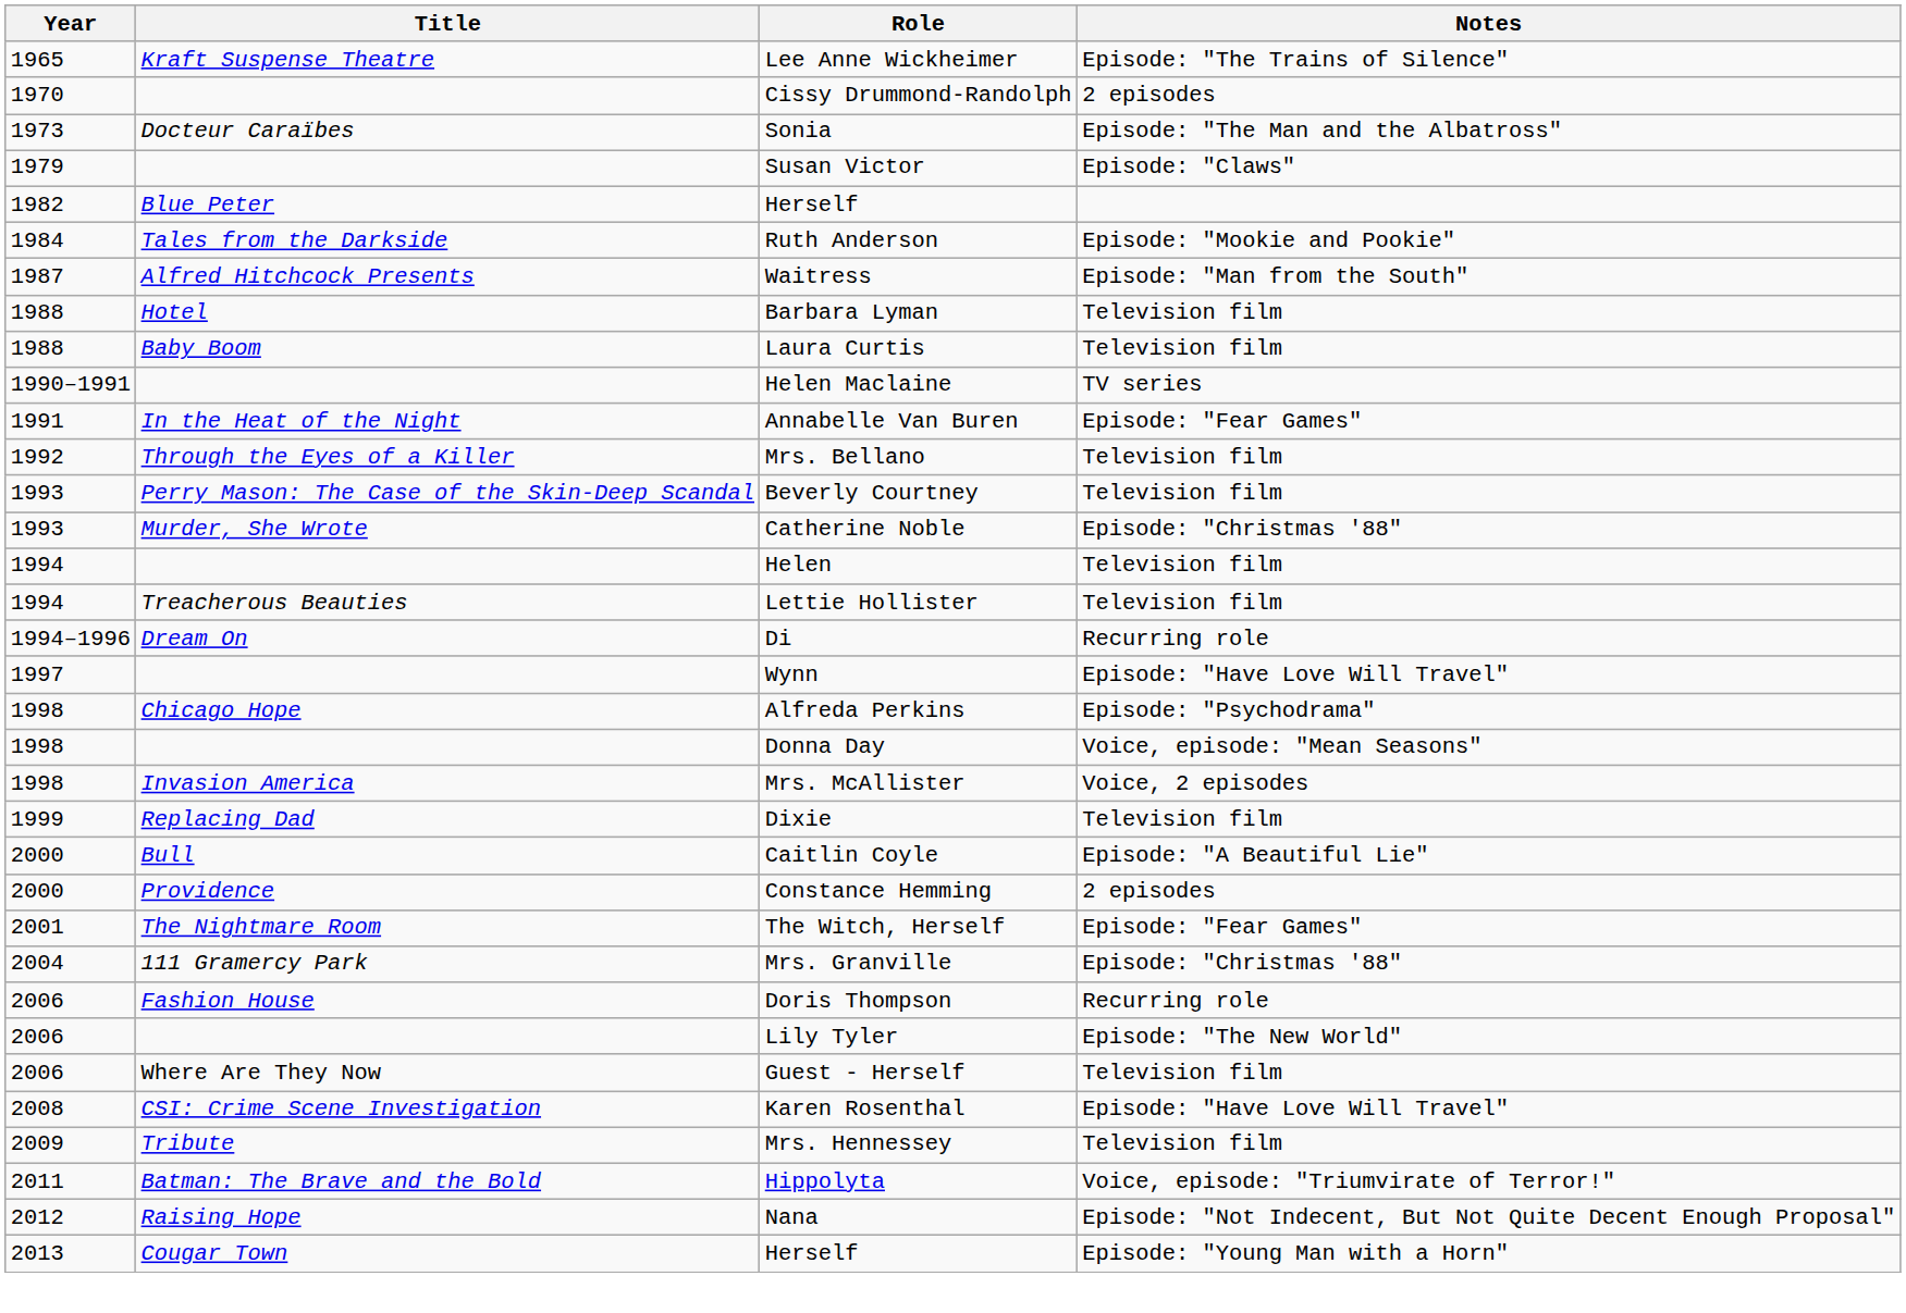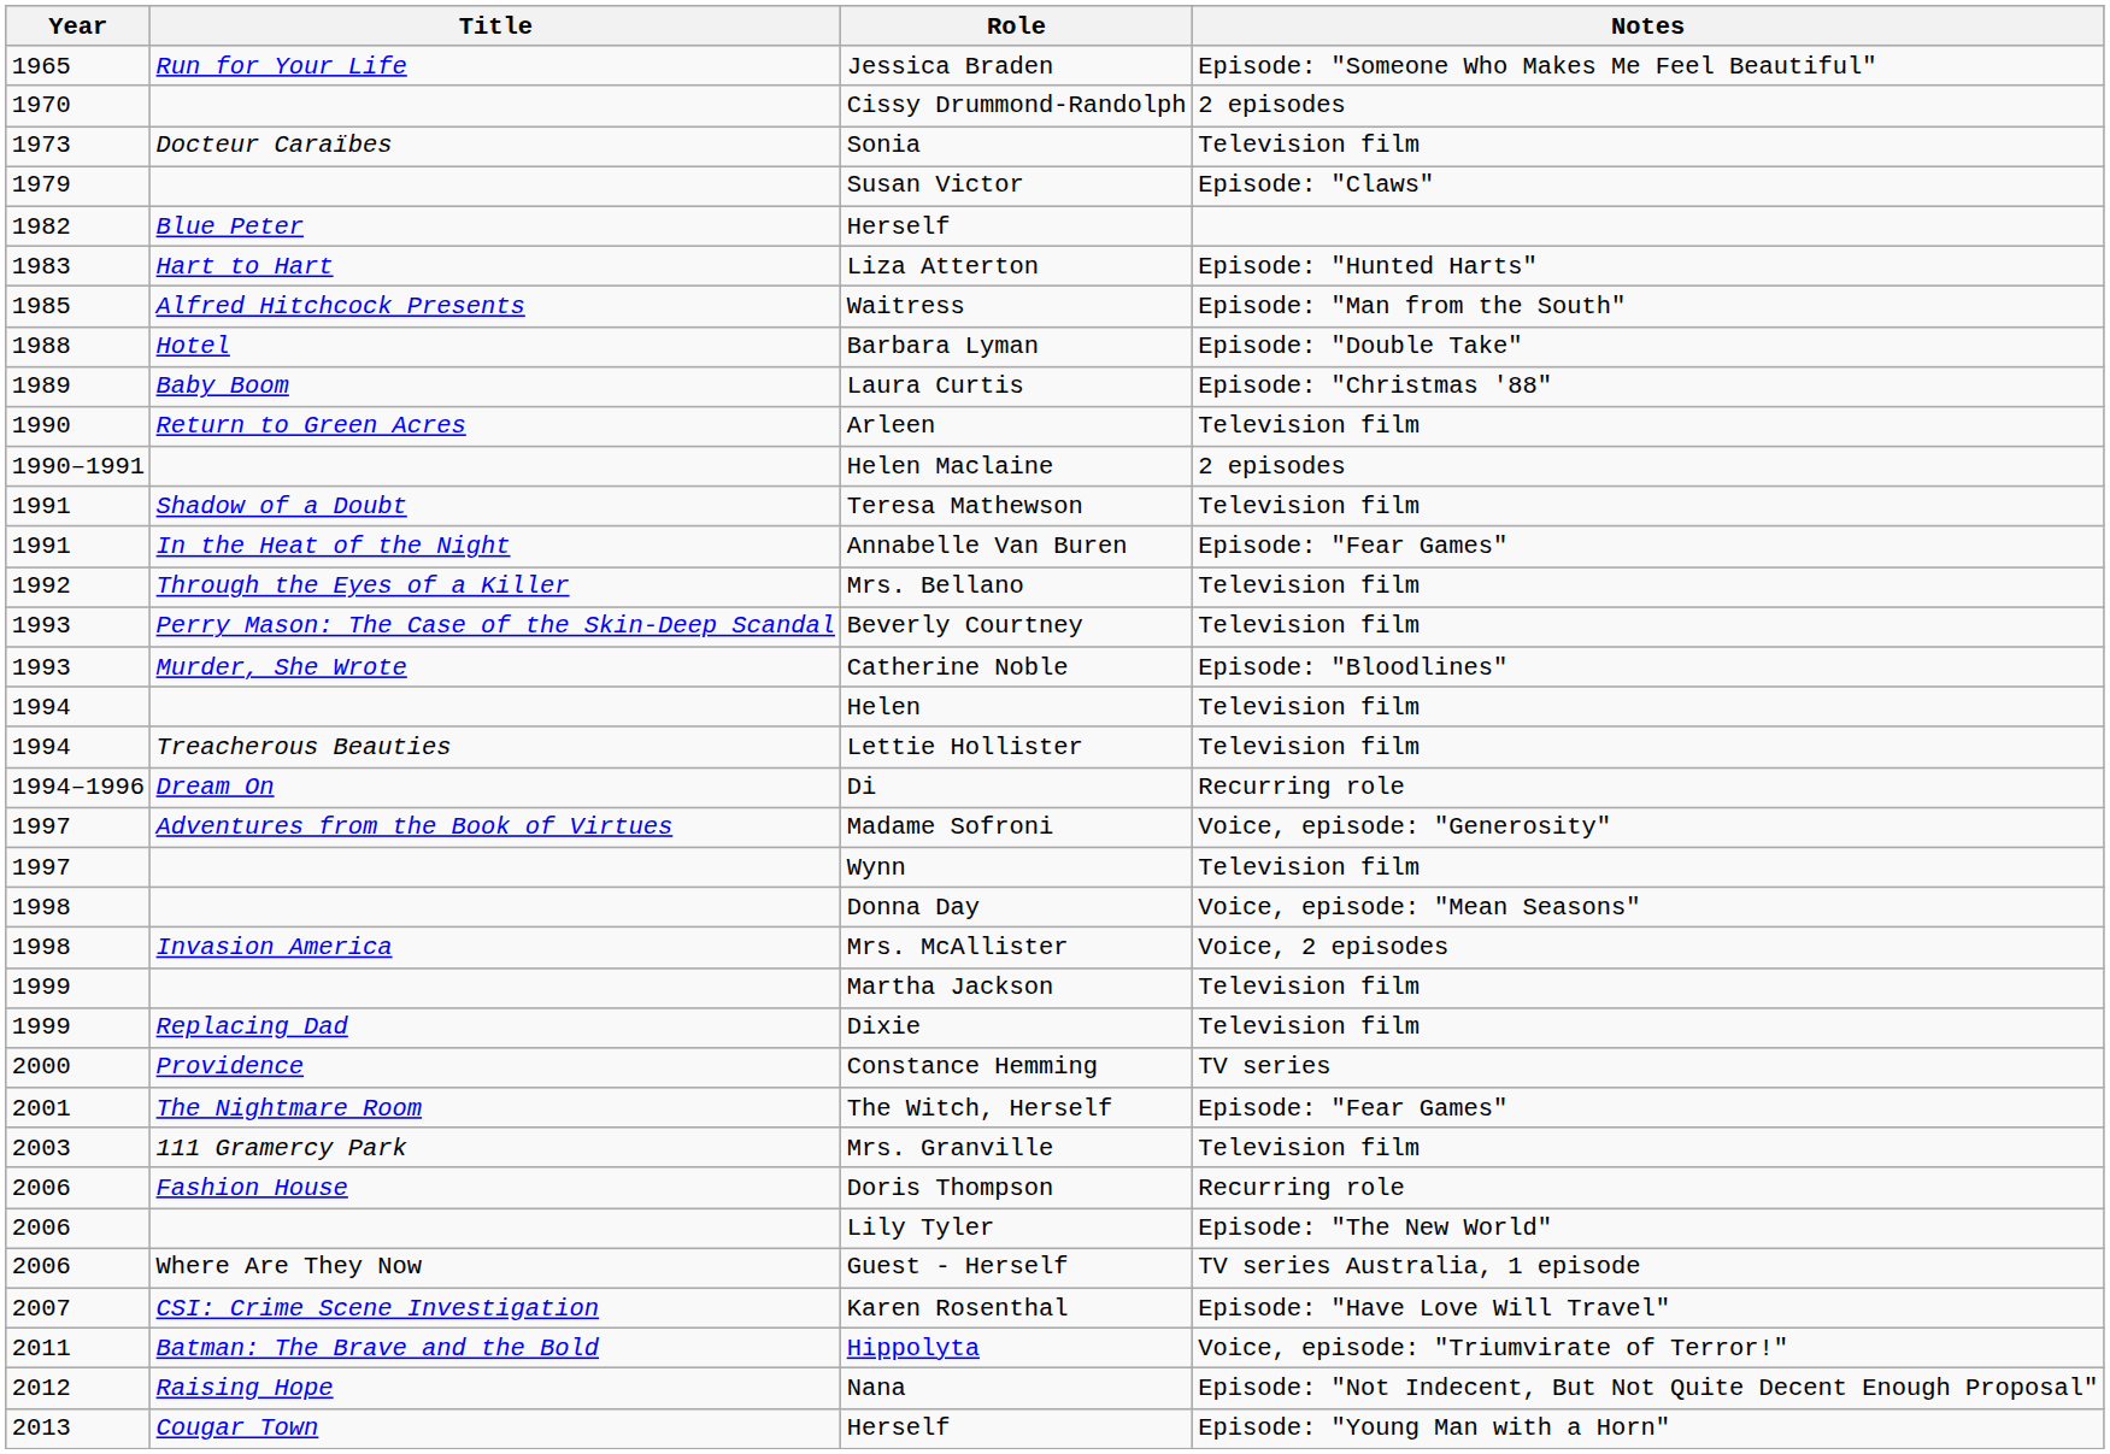- row: 1965 | Kraft Suspense Theatre | Lee Anne Wickheimer | Episode: "The Trains of Silence"
+ row: 1965 | Run for Your Life | Jessica Braden | Episode: "Someone Who Makes Me Feel Beautiful"
Sonia | Notes: Episode: "The Man and the Albatross" -> Television film
+ row: 1983 | Hart to Hart | Liza Atterton | Episode: "Hunted Harts"
- row: 1984 | Tales from the Darkside | Ruth Anderson | Episode: "Mookie and Pookie"
Waitress | Year: 1987 -> 1985
Barbara Lyman | Notes: Television film -> Episode: "Double Take"
Laura Curtis | Year: 1988 -> 1989
Laura Curtis | Notes: Television film -> Episode: "Christmas '88"
+ row: 1990 | Return to Green Acres | Arleen | Television film
Helen Maclaine | Notes: TV series -> 2 episodes
+ row: 1991 | Shadow of a Doubt | Teresa Mathewson | Television film
Catherine Noble | Notes: Episode: "Christmas '88" -> Episode: "Bloodlines"
+ row: 1997 | Adventures from the Book of Virtues | Madame Sofroni | Voice, episode: "Generosity"
Wynn | Notes: Episode: "Have Love Will Travel" -> Television film
- row: 1998 | Chicago Hope | Alfreda Perkins | Episode: "Psychodrama"
+ row: 1999 | Martha Jackson | Television film
- row: 2000 | Bull | Caitlin Coyle | Episode: "A Beautiful Lie"
Constance Hemming | Notes: 2 episodes -> TV series
Mrs. Granville | Year: 2004 -> 2003
Mrs. Granville | Notes: Episode: "Christmas '88" -> Television film
Guest - Herself | Notes: Television film -> TV series Australia, 1 episode
Karen Rosenthal | Year: 2008 -> 2007
- row: 2009 | Tribute | Mrs. Hennessey | Television film
